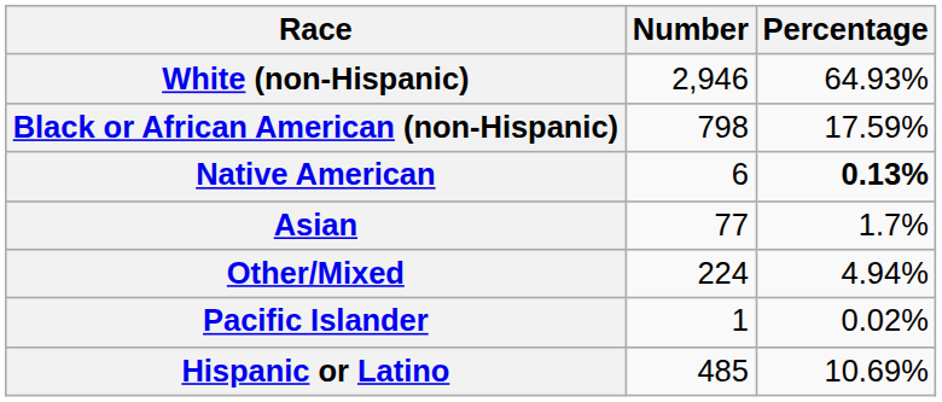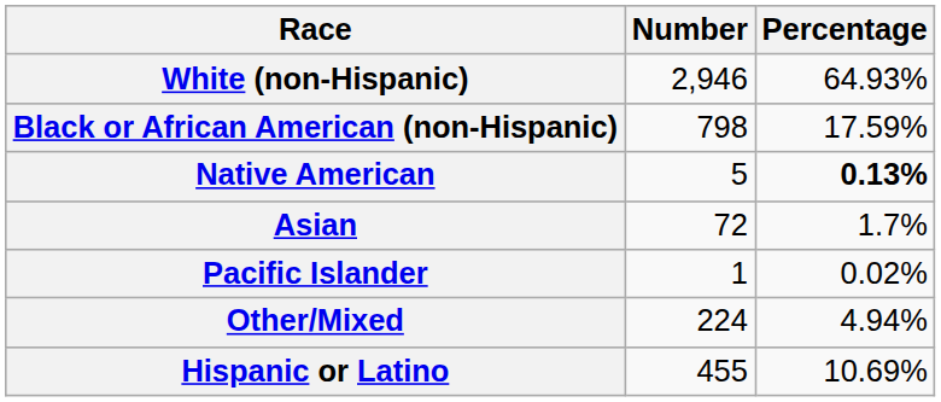Native American | Number: 6 -> 5
Asian | Number: 77 -> 72
rows swapped: Pacific Islander <-> Other/Mixed
Hispanic or Latino | Number: 485 -> 455
